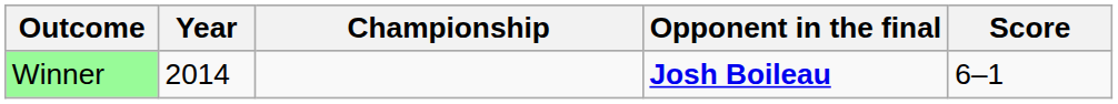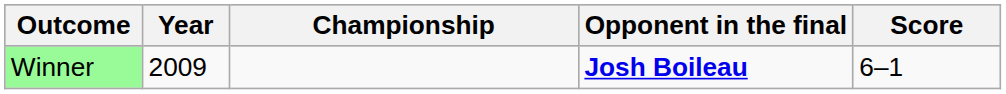Winner | Year: 2014 -> 2009
